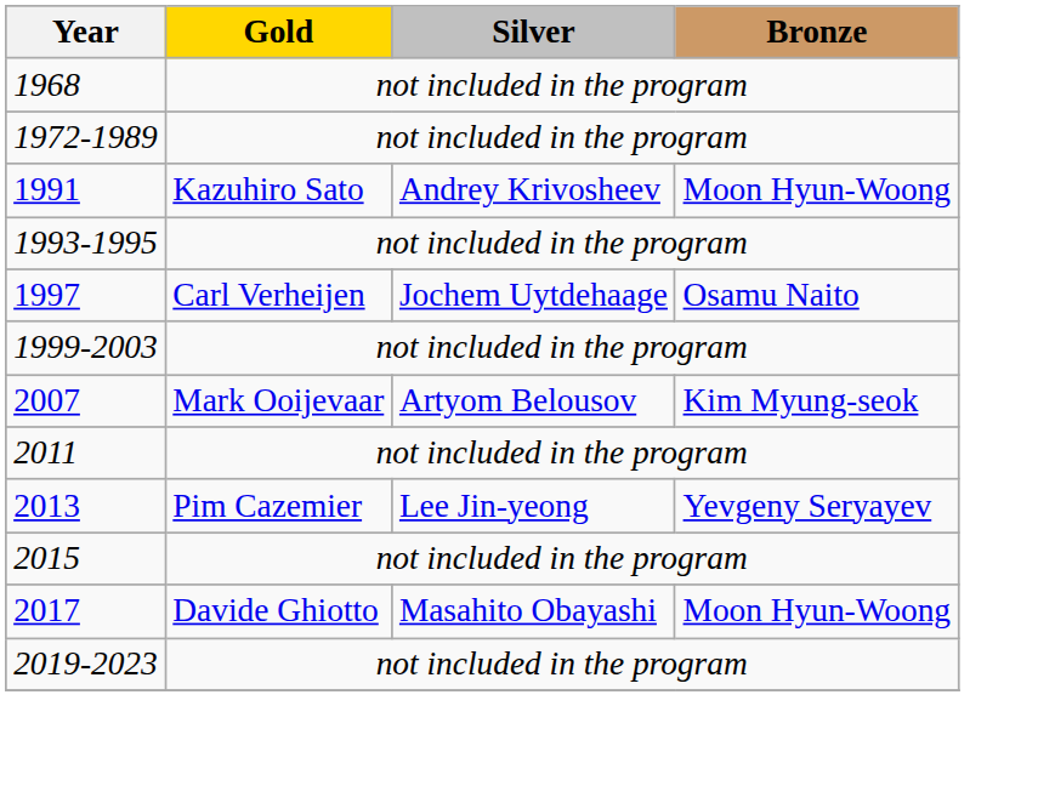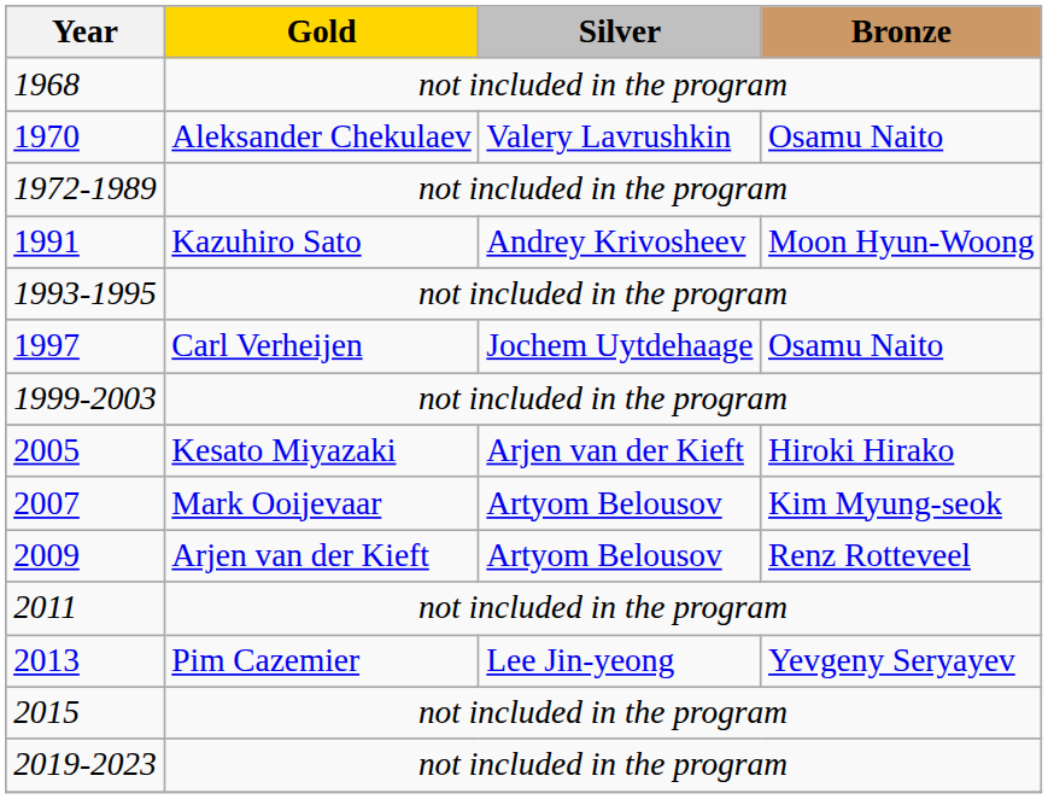+ row: 1970 | Aleksander Chekulaev | Valery Lavrushkin | Osamu Naito
+ row: 2005 | Kesato Miyazaki | Arjen van der Kieft | Hiroki Hirako
+ row: 2009 | Arjen van der Kieft | Artyom Belousov | Renz Rotteveel
- row: 2017 | Davide Ghiotto | Masahito Obayashi | Moon Hyun-Woong
